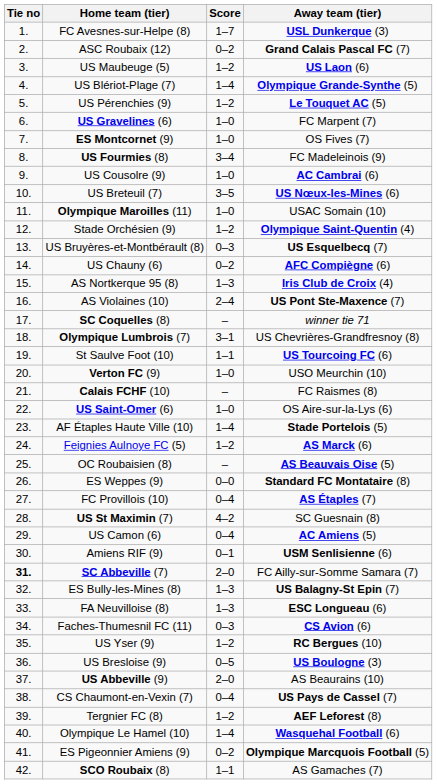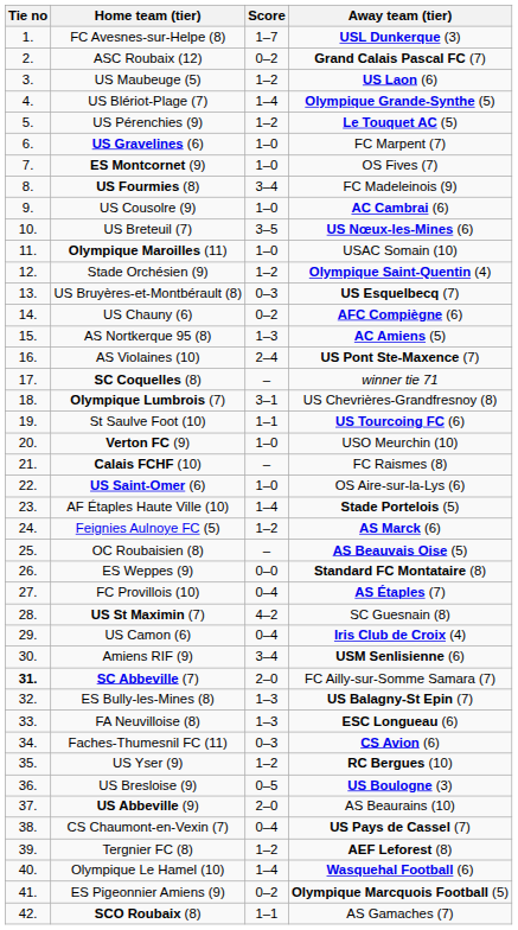AS Nortkerque 95 (8) | Away team (tier): Iris Club de Croix (4) -> AC Amiens (5)
US Camon (6) | Away team (tier): AC Amiens (5) -> Iris Club de Croix (4)
Amiens RIF (9) | Score: 0–1 -> 3–4
